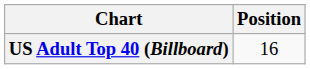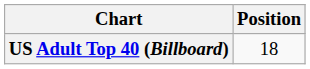US Adult Top 40 (Billboard) | Position: 16 -> 18
